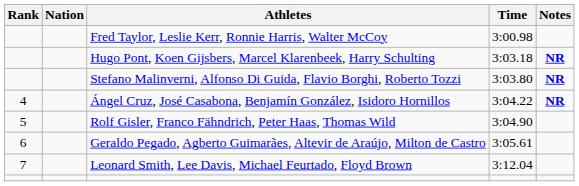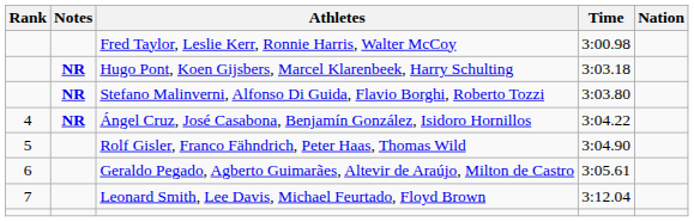columns swapped: Nation <-> Notes
